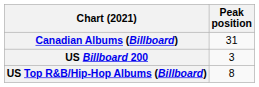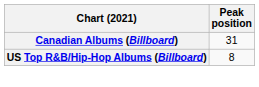- row: US Billboard 200 | 3
